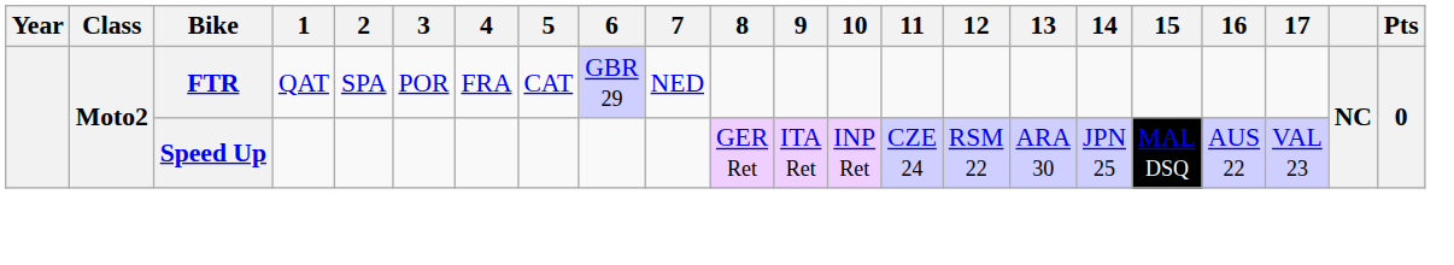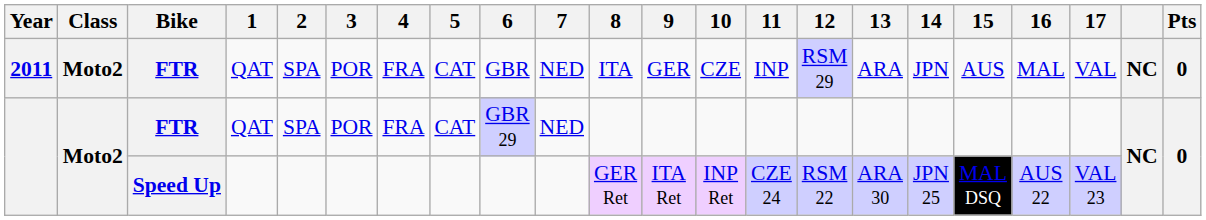+ row: 2011 | Moto2 | FTR | QAT | SPA | POR | FRA | CAT | GBR | NED | ITA | GER | CZE | INP | RSM 29 | ARA | JPN | AUS | MAL | VAL | NC | 0
